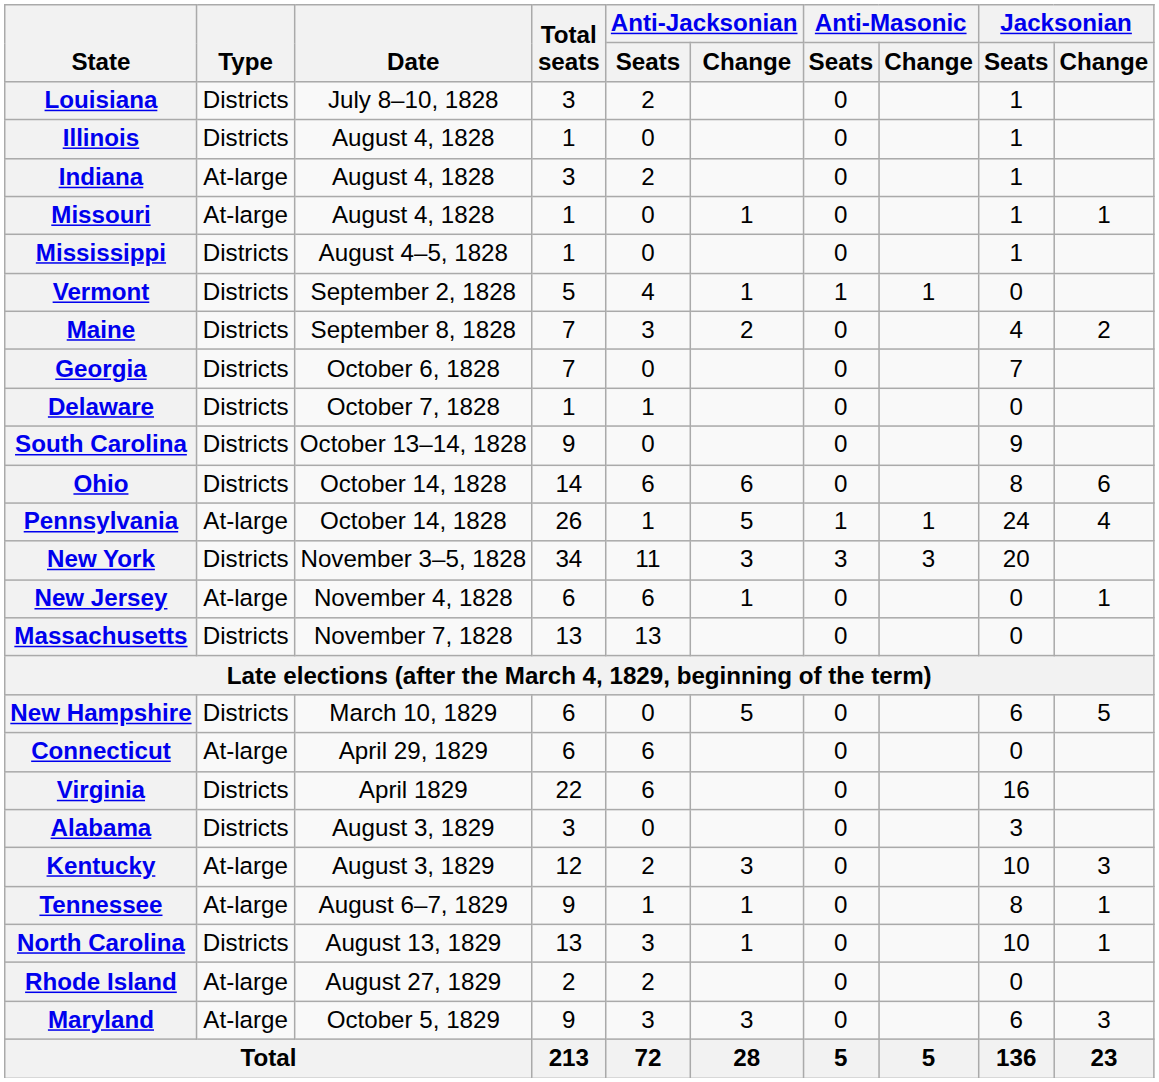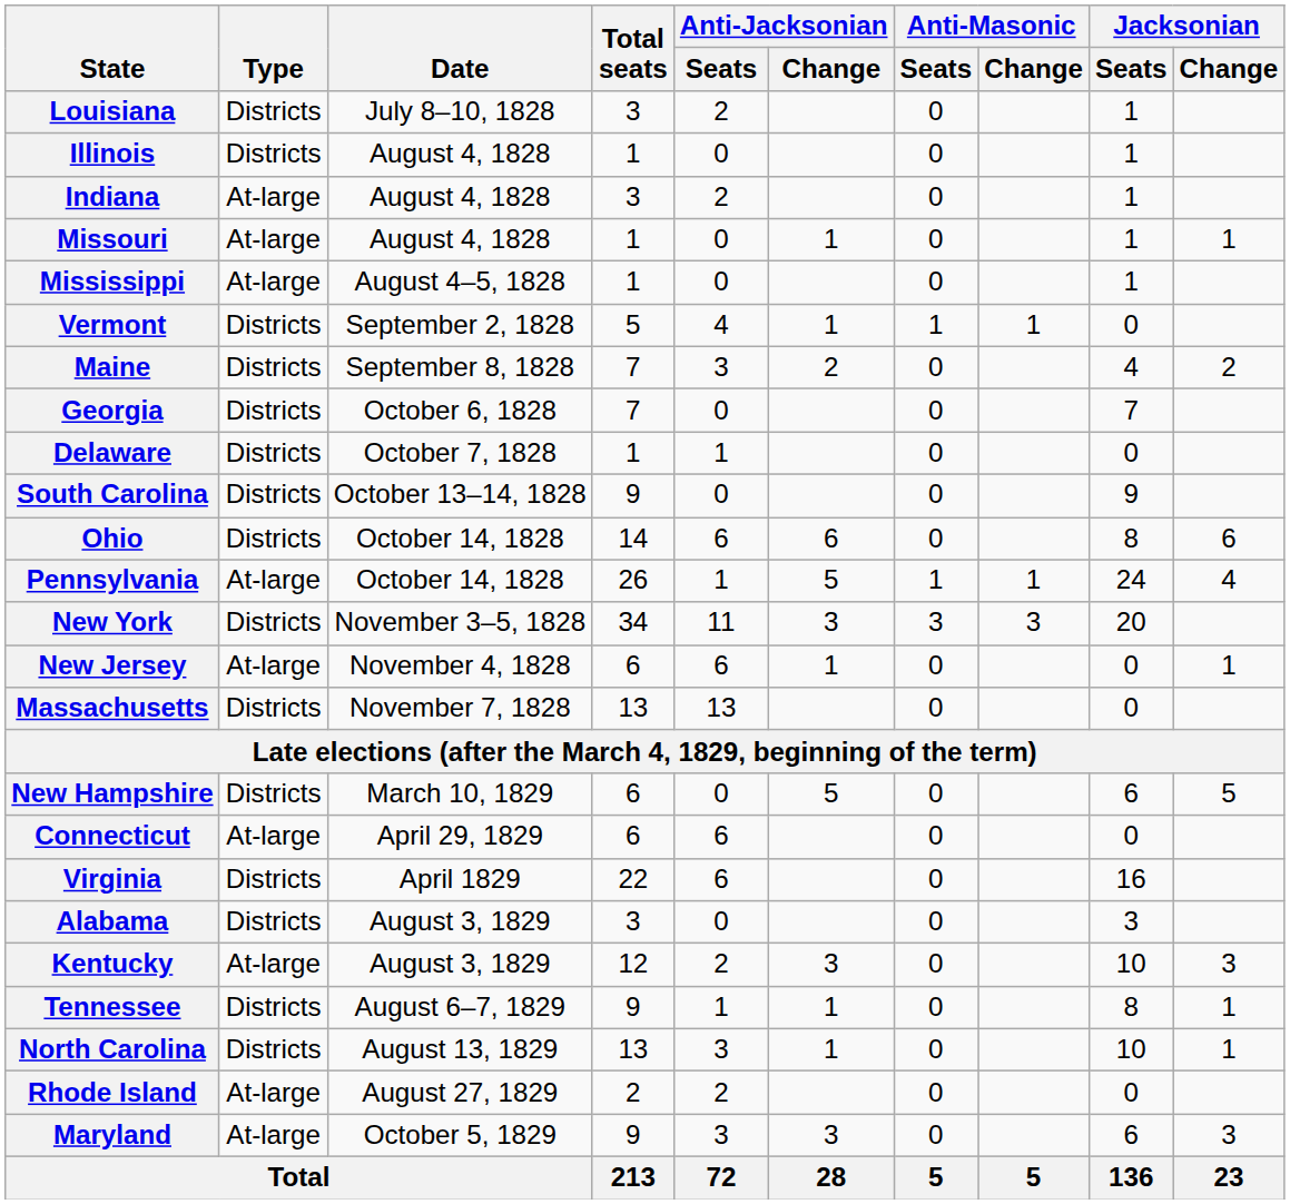Mississippi | Type: Districts -> At-large
Tennessee | Type: At-large -> Districts
